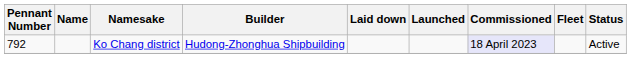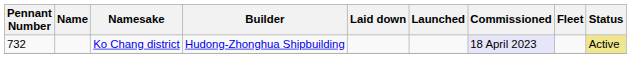Ko Chang district | Pennant Number: 792 -> 732
Ko Chang district | Status: no background -> khaki background
